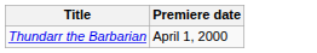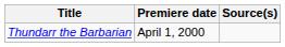+ column: Source(s)
